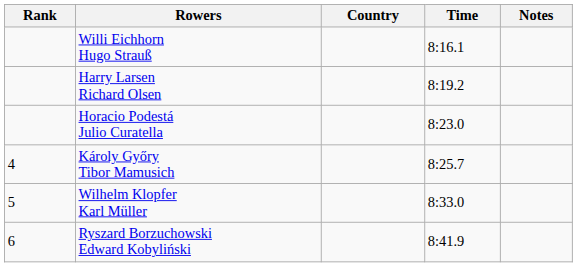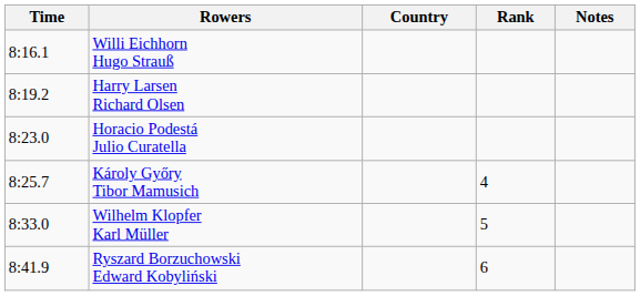columns swapped: Rank <-> Time
